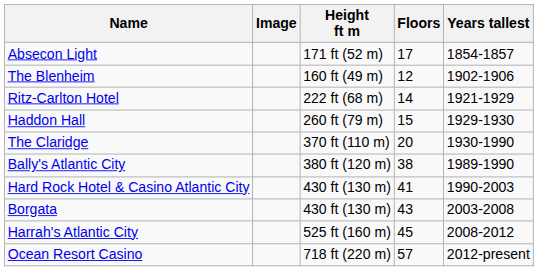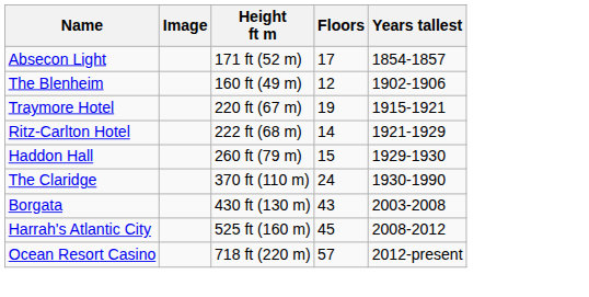+ row: Traymore Hotel | 220 ft (67 m) | 19 | 1915-1921
The Claridge | Floors: 20 -> 24
- row: Bally's Atlantic City | 380 ft (120 m) | 38 | 1989-1990
- row: Hard Rock Hotel & Casino Atlantic City | 430 ft (130 m) | 41 | 1990-2003
